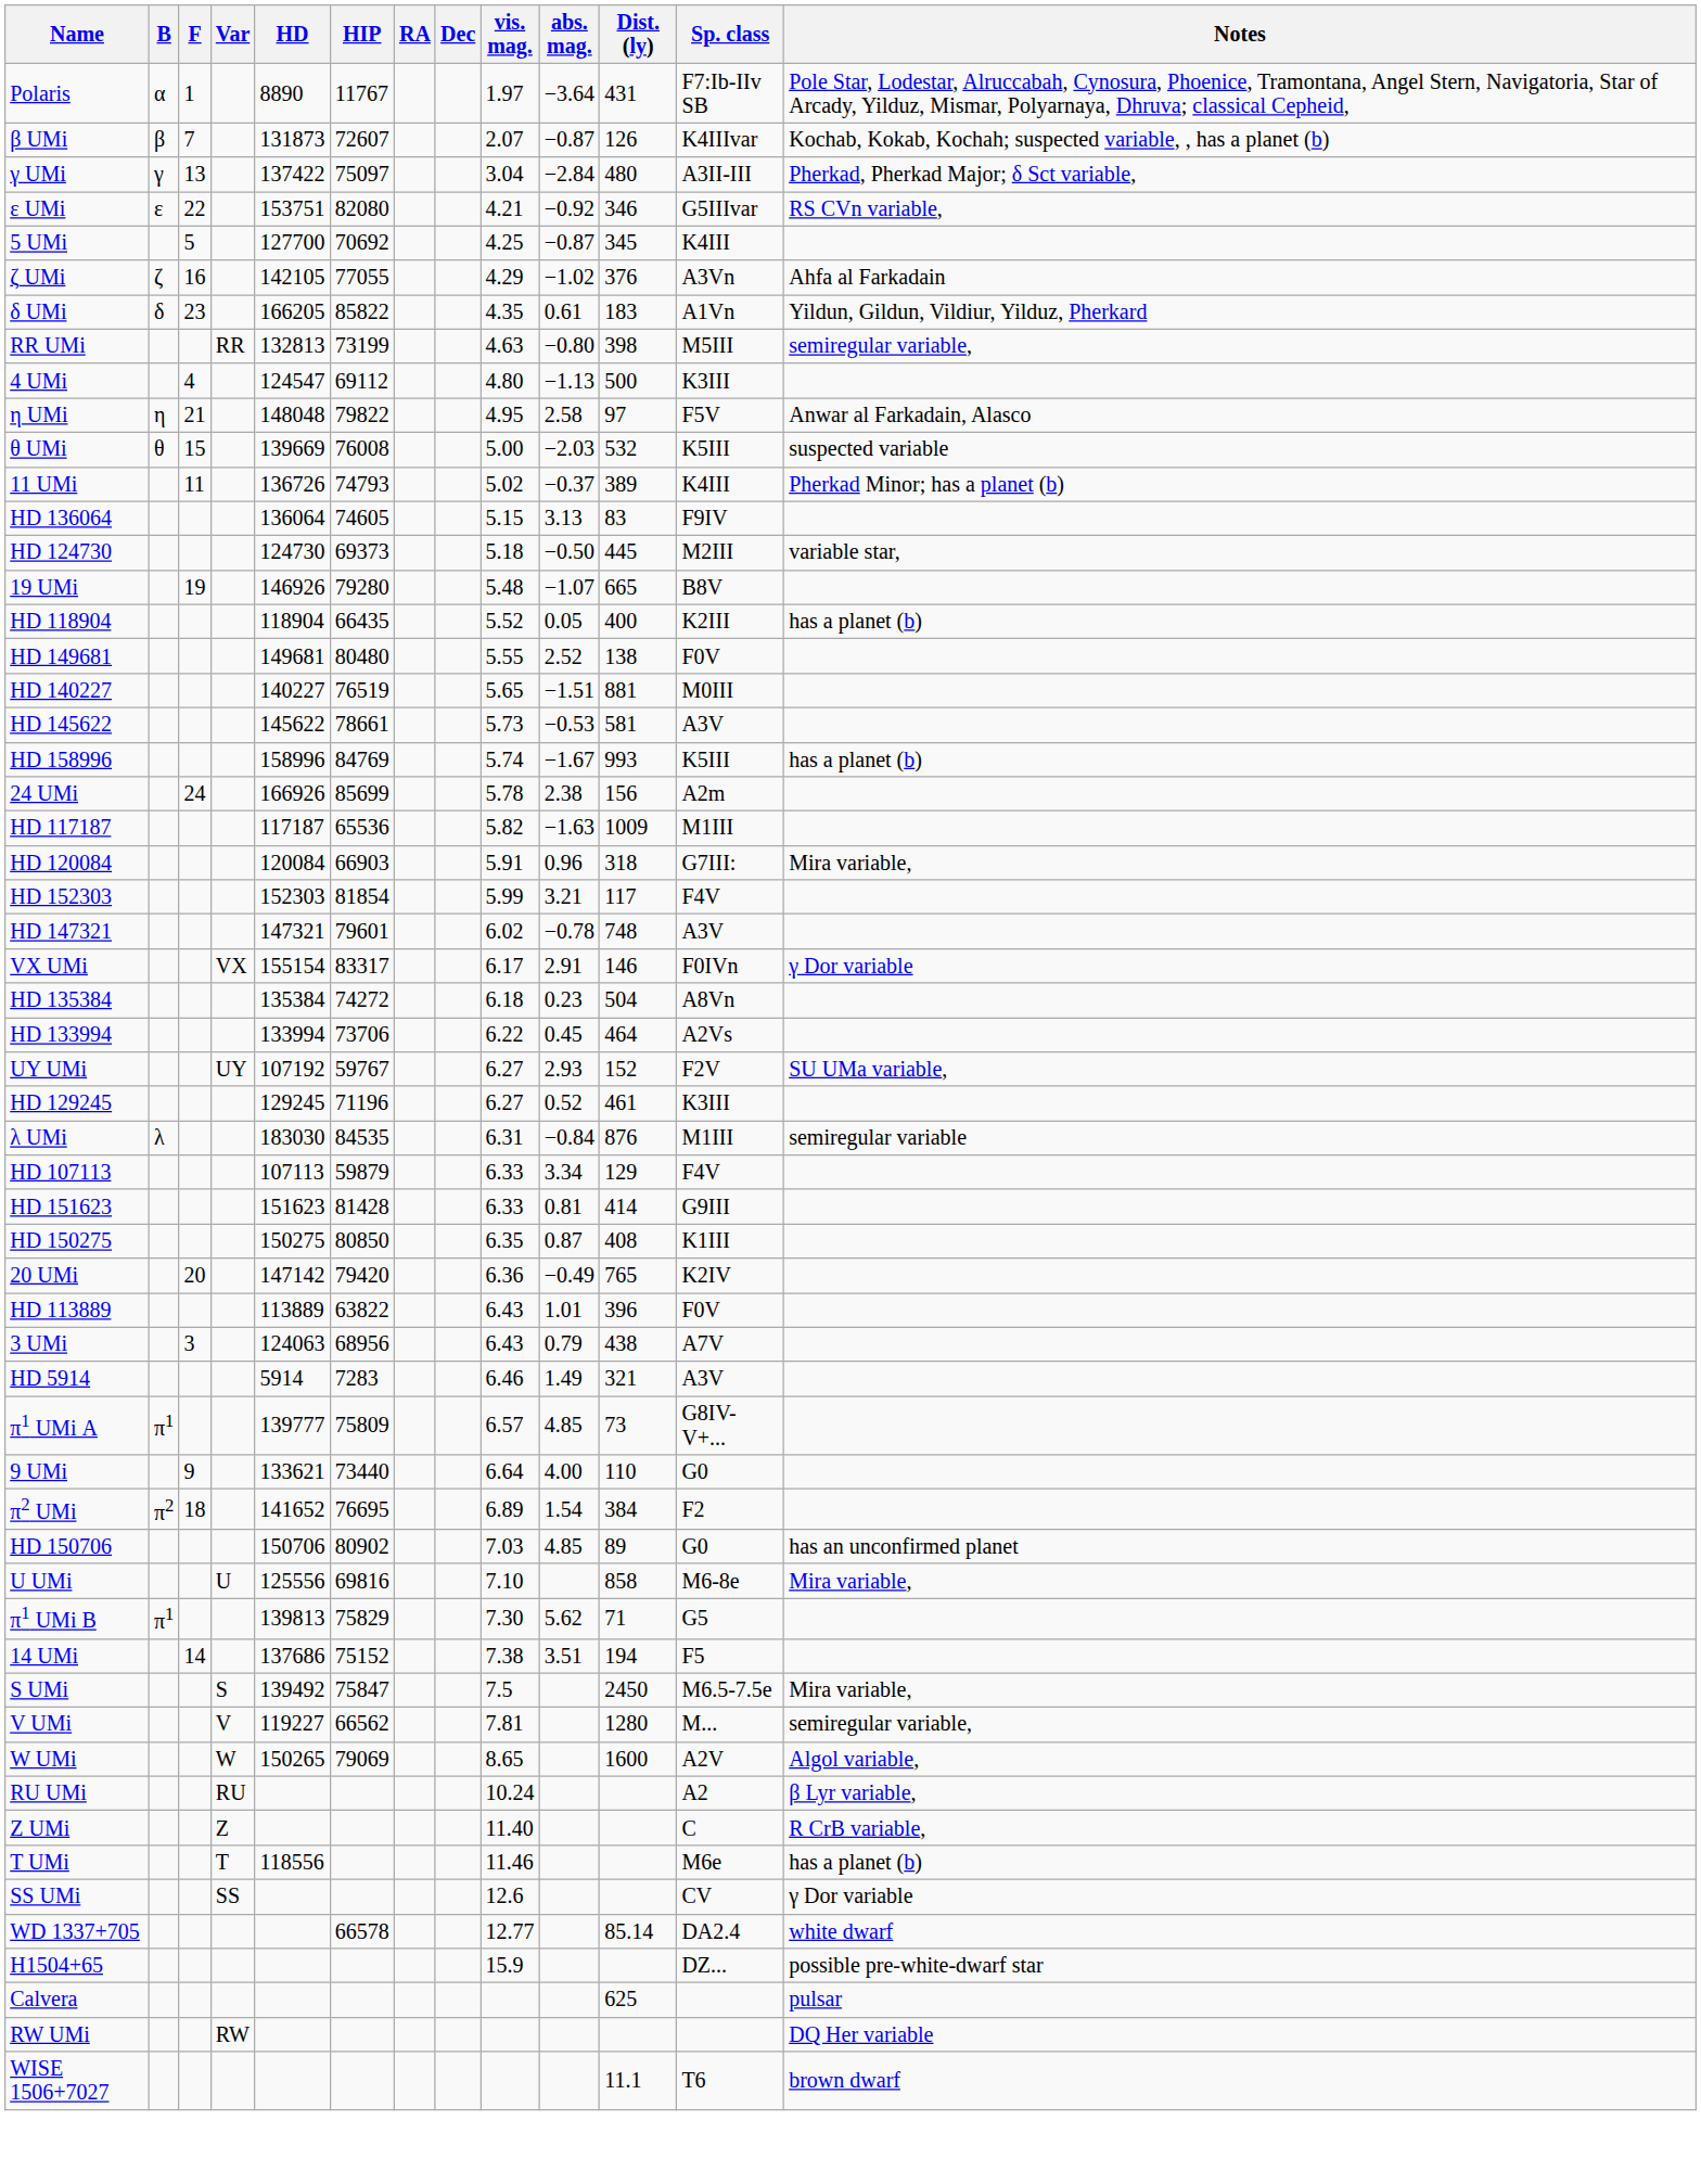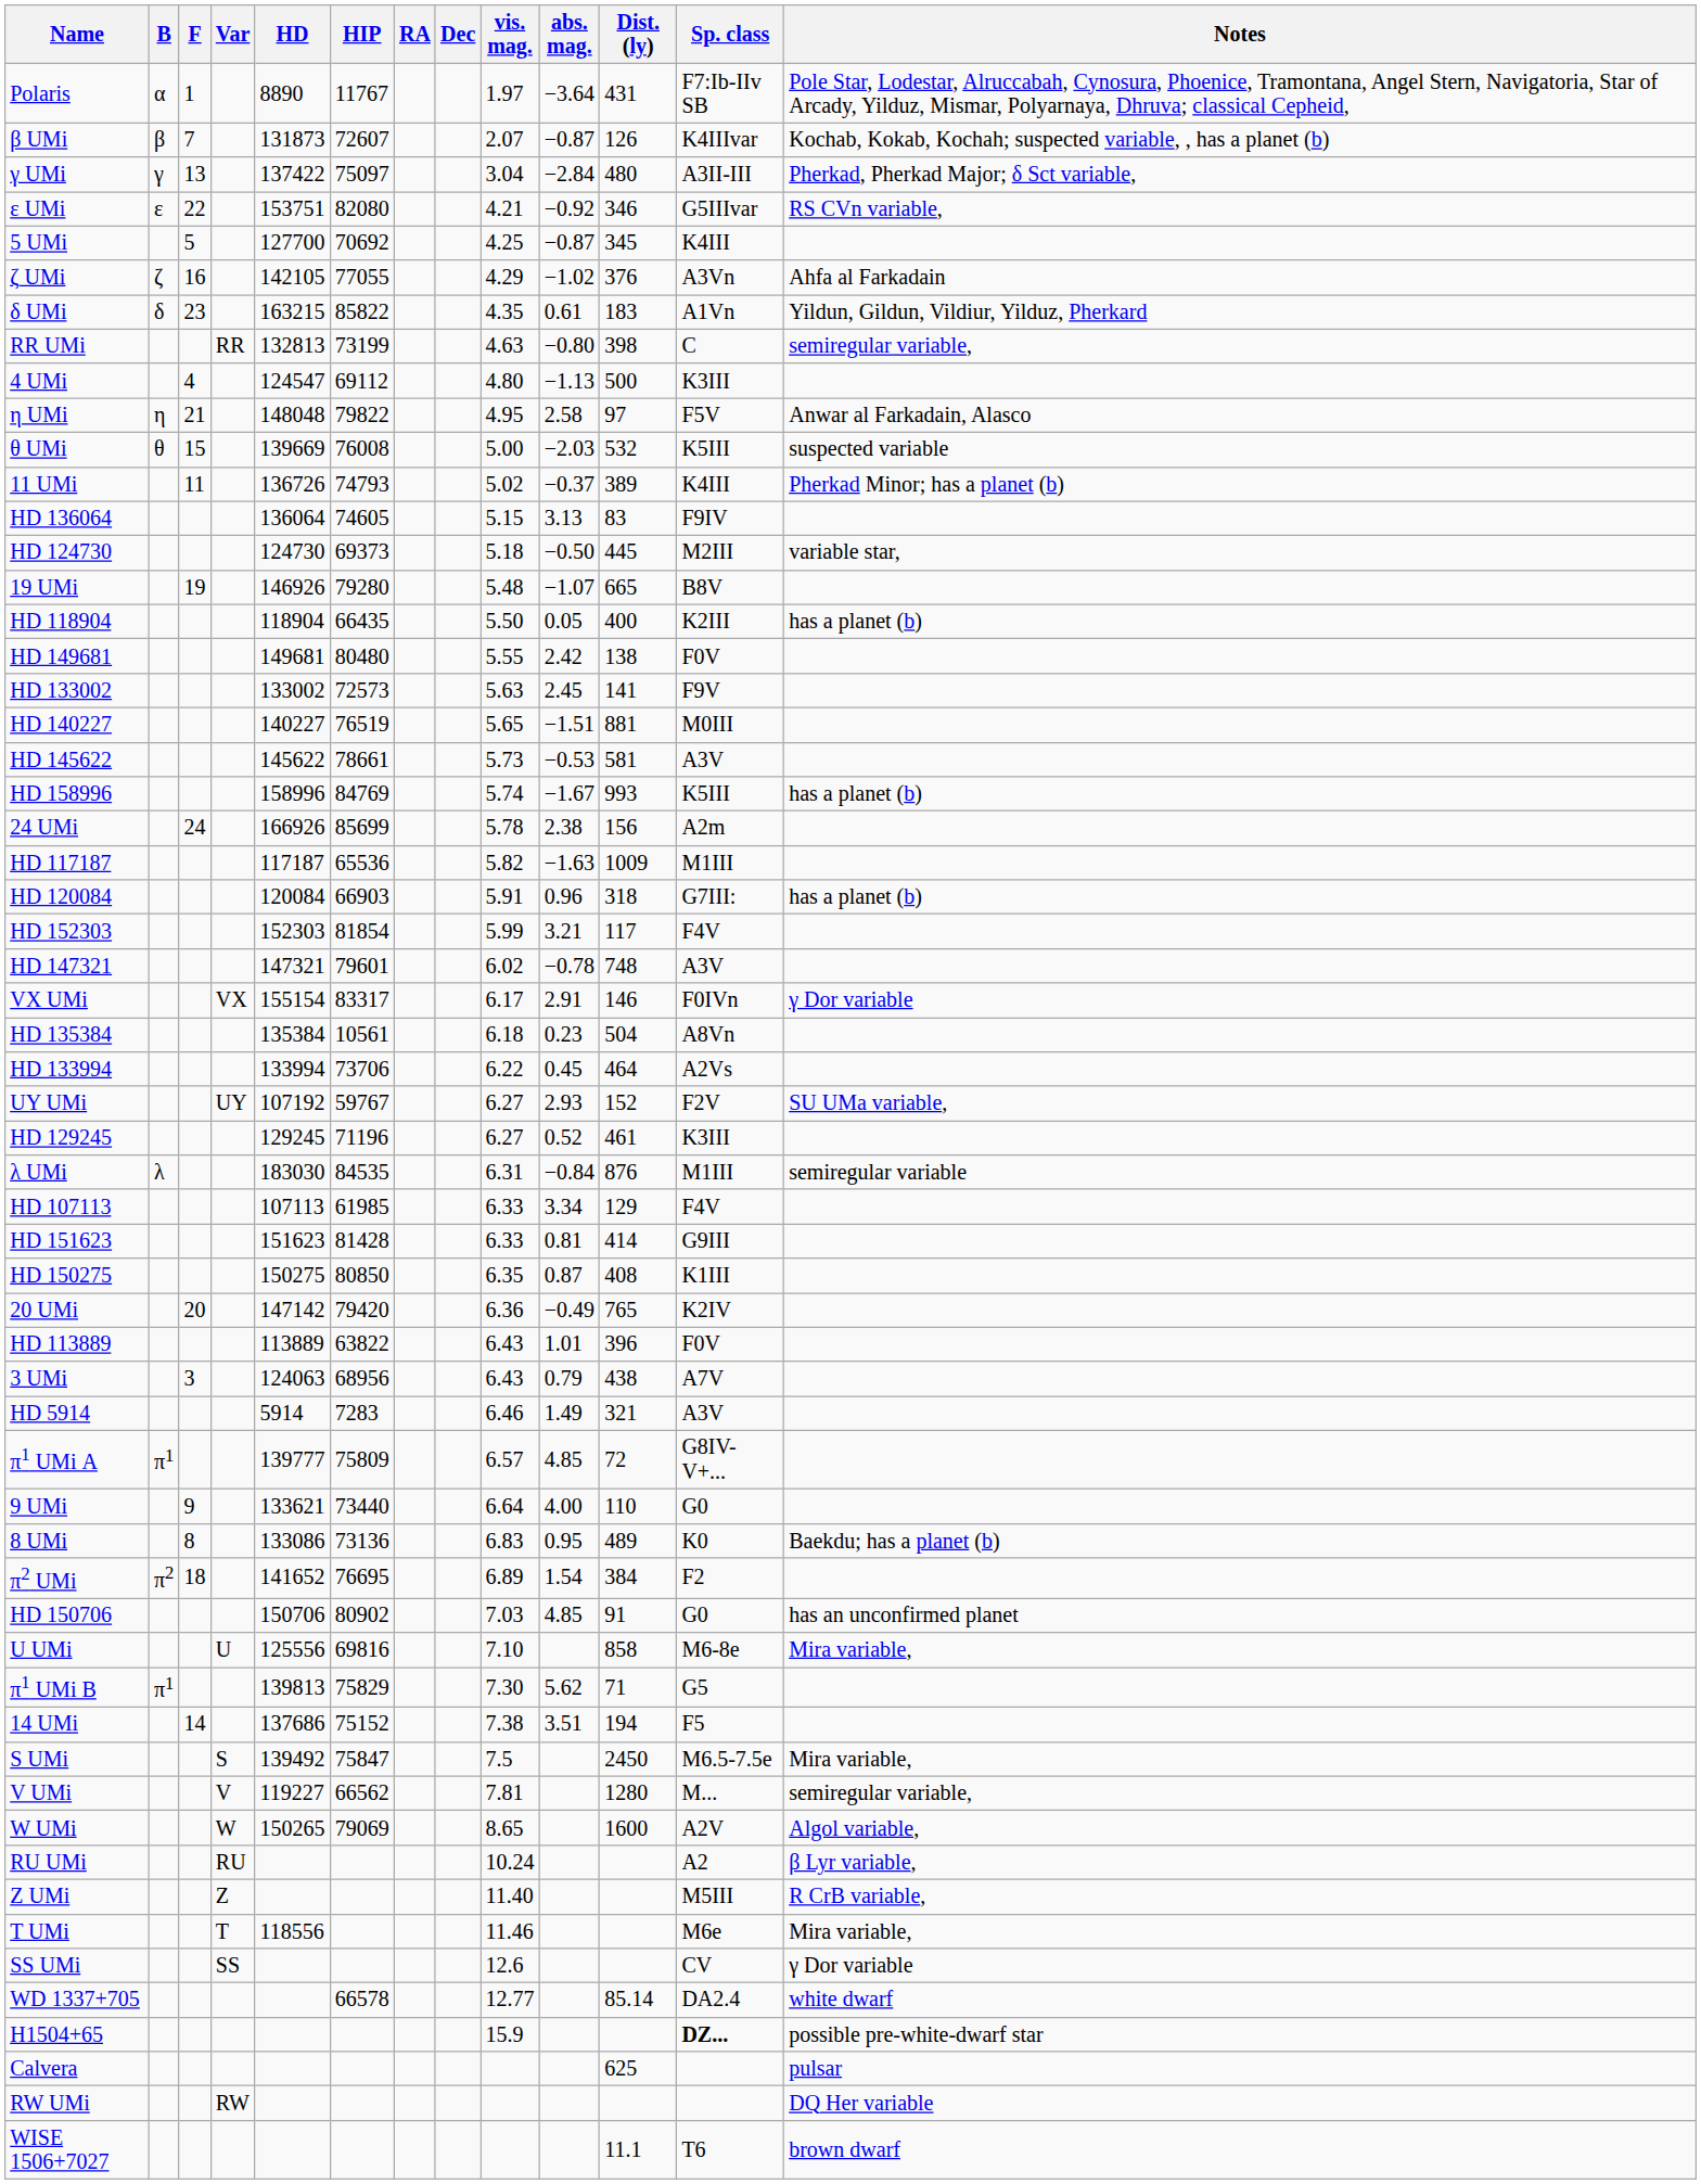δ UMi | HD: 166205 -> 163215
RR UMi | Sp. class: M5III -> C
HD 118904 | vis. mag.: 5.52 -> 5.50
HD 149681 | abs. mag.: 2.52 -> 2.42
+ row: HD 133002 | 133002 | 72573 | 5.63 | 2.45 | 141 | F9V
HD 120084 | Notes: Mira variable, -> has a planet (b)
HD 135384 | HIP: 74272 -> 10561
HD 107113 | HIP: 59879 -> 61985
π1 UMi A | Dist. (ly): 73 -> 72
+ row: 8 UMi | 8 | 133086 | 73136 | 6.83 | 0.95 | 489 | K0 | Baekdu; has a planet (b)
HD 150706 | Dist. (ly): 89 -> 91
Z UMi | Sp. class: C -> M5III
T UMi | Notes: has a planet (b) -> Mira variable,
H1504+65 | Sp. class: normal -> bold
